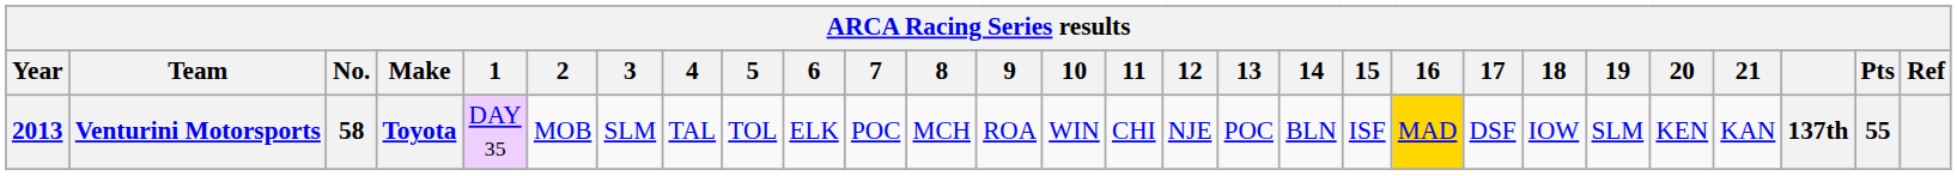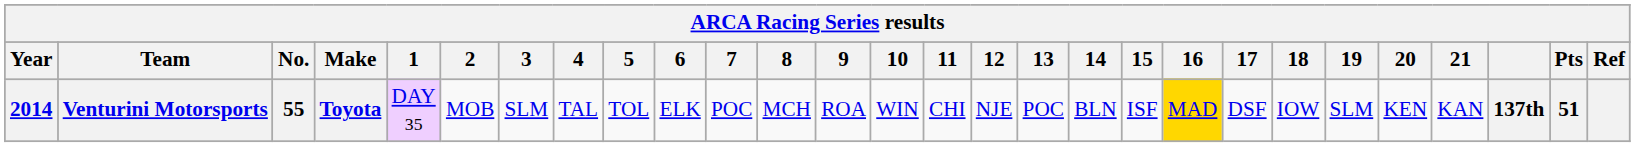Venturini Motorsports | Year: 2013 -> 2014
Venturini Motorsports | No.: 58 -> 55
Venturini Motorsports | Pts: 55 -> 51
